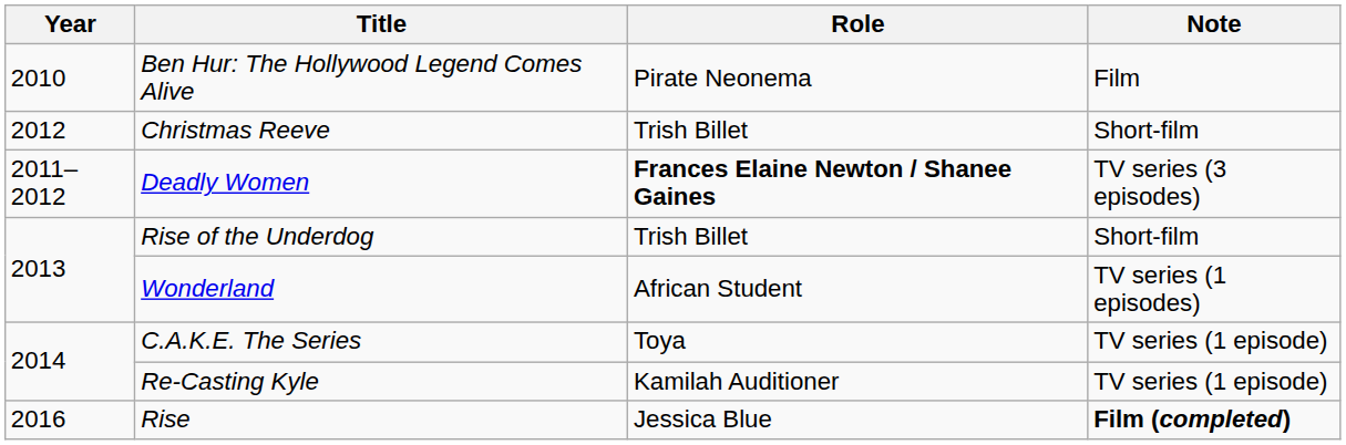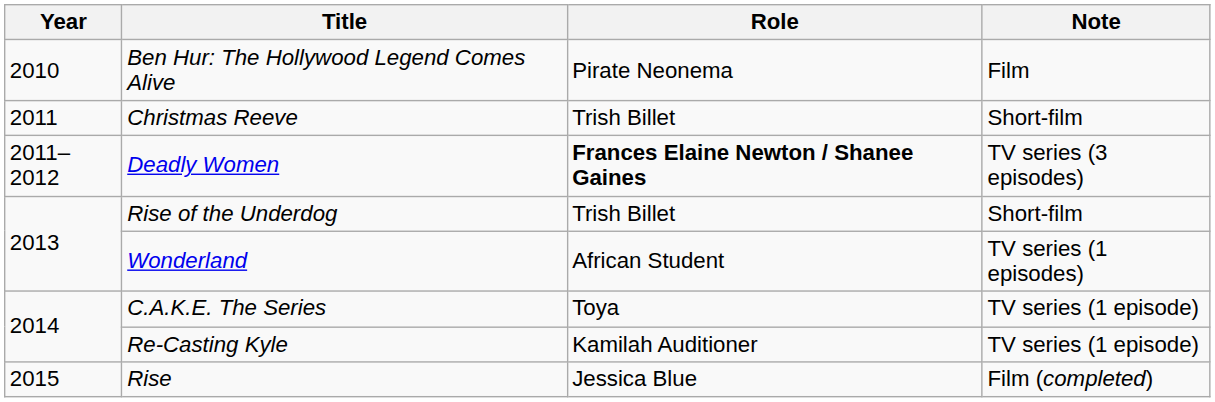Christmas Reeve | Year: 2012 -> 2011
Rise | Year: 2016 -> 2015
Rise | Note: bold -> normal
